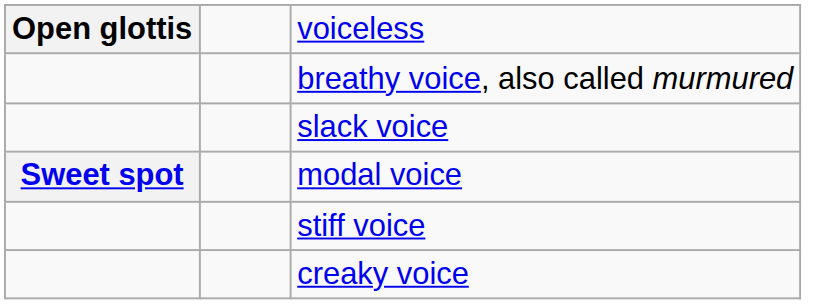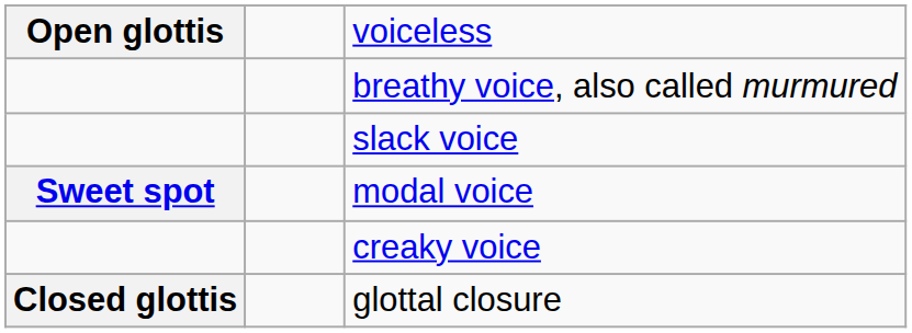- row: stiff voice
+ row: Closed glottis | glottal closure
